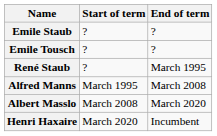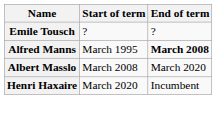- row: Emile Staub | ? | ?
- row: René Staub | ? | March 1995
Alfred Manns | End of term: normal -> bold
